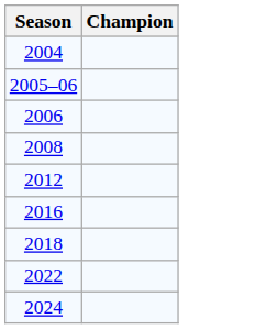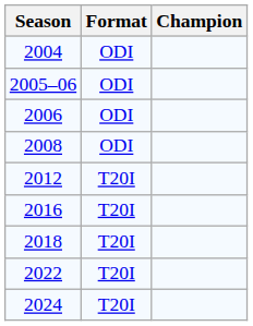+ column: Format | ODI | ODI | ODI | ODI | T20I | T20I | T20I | T20I | T20I
